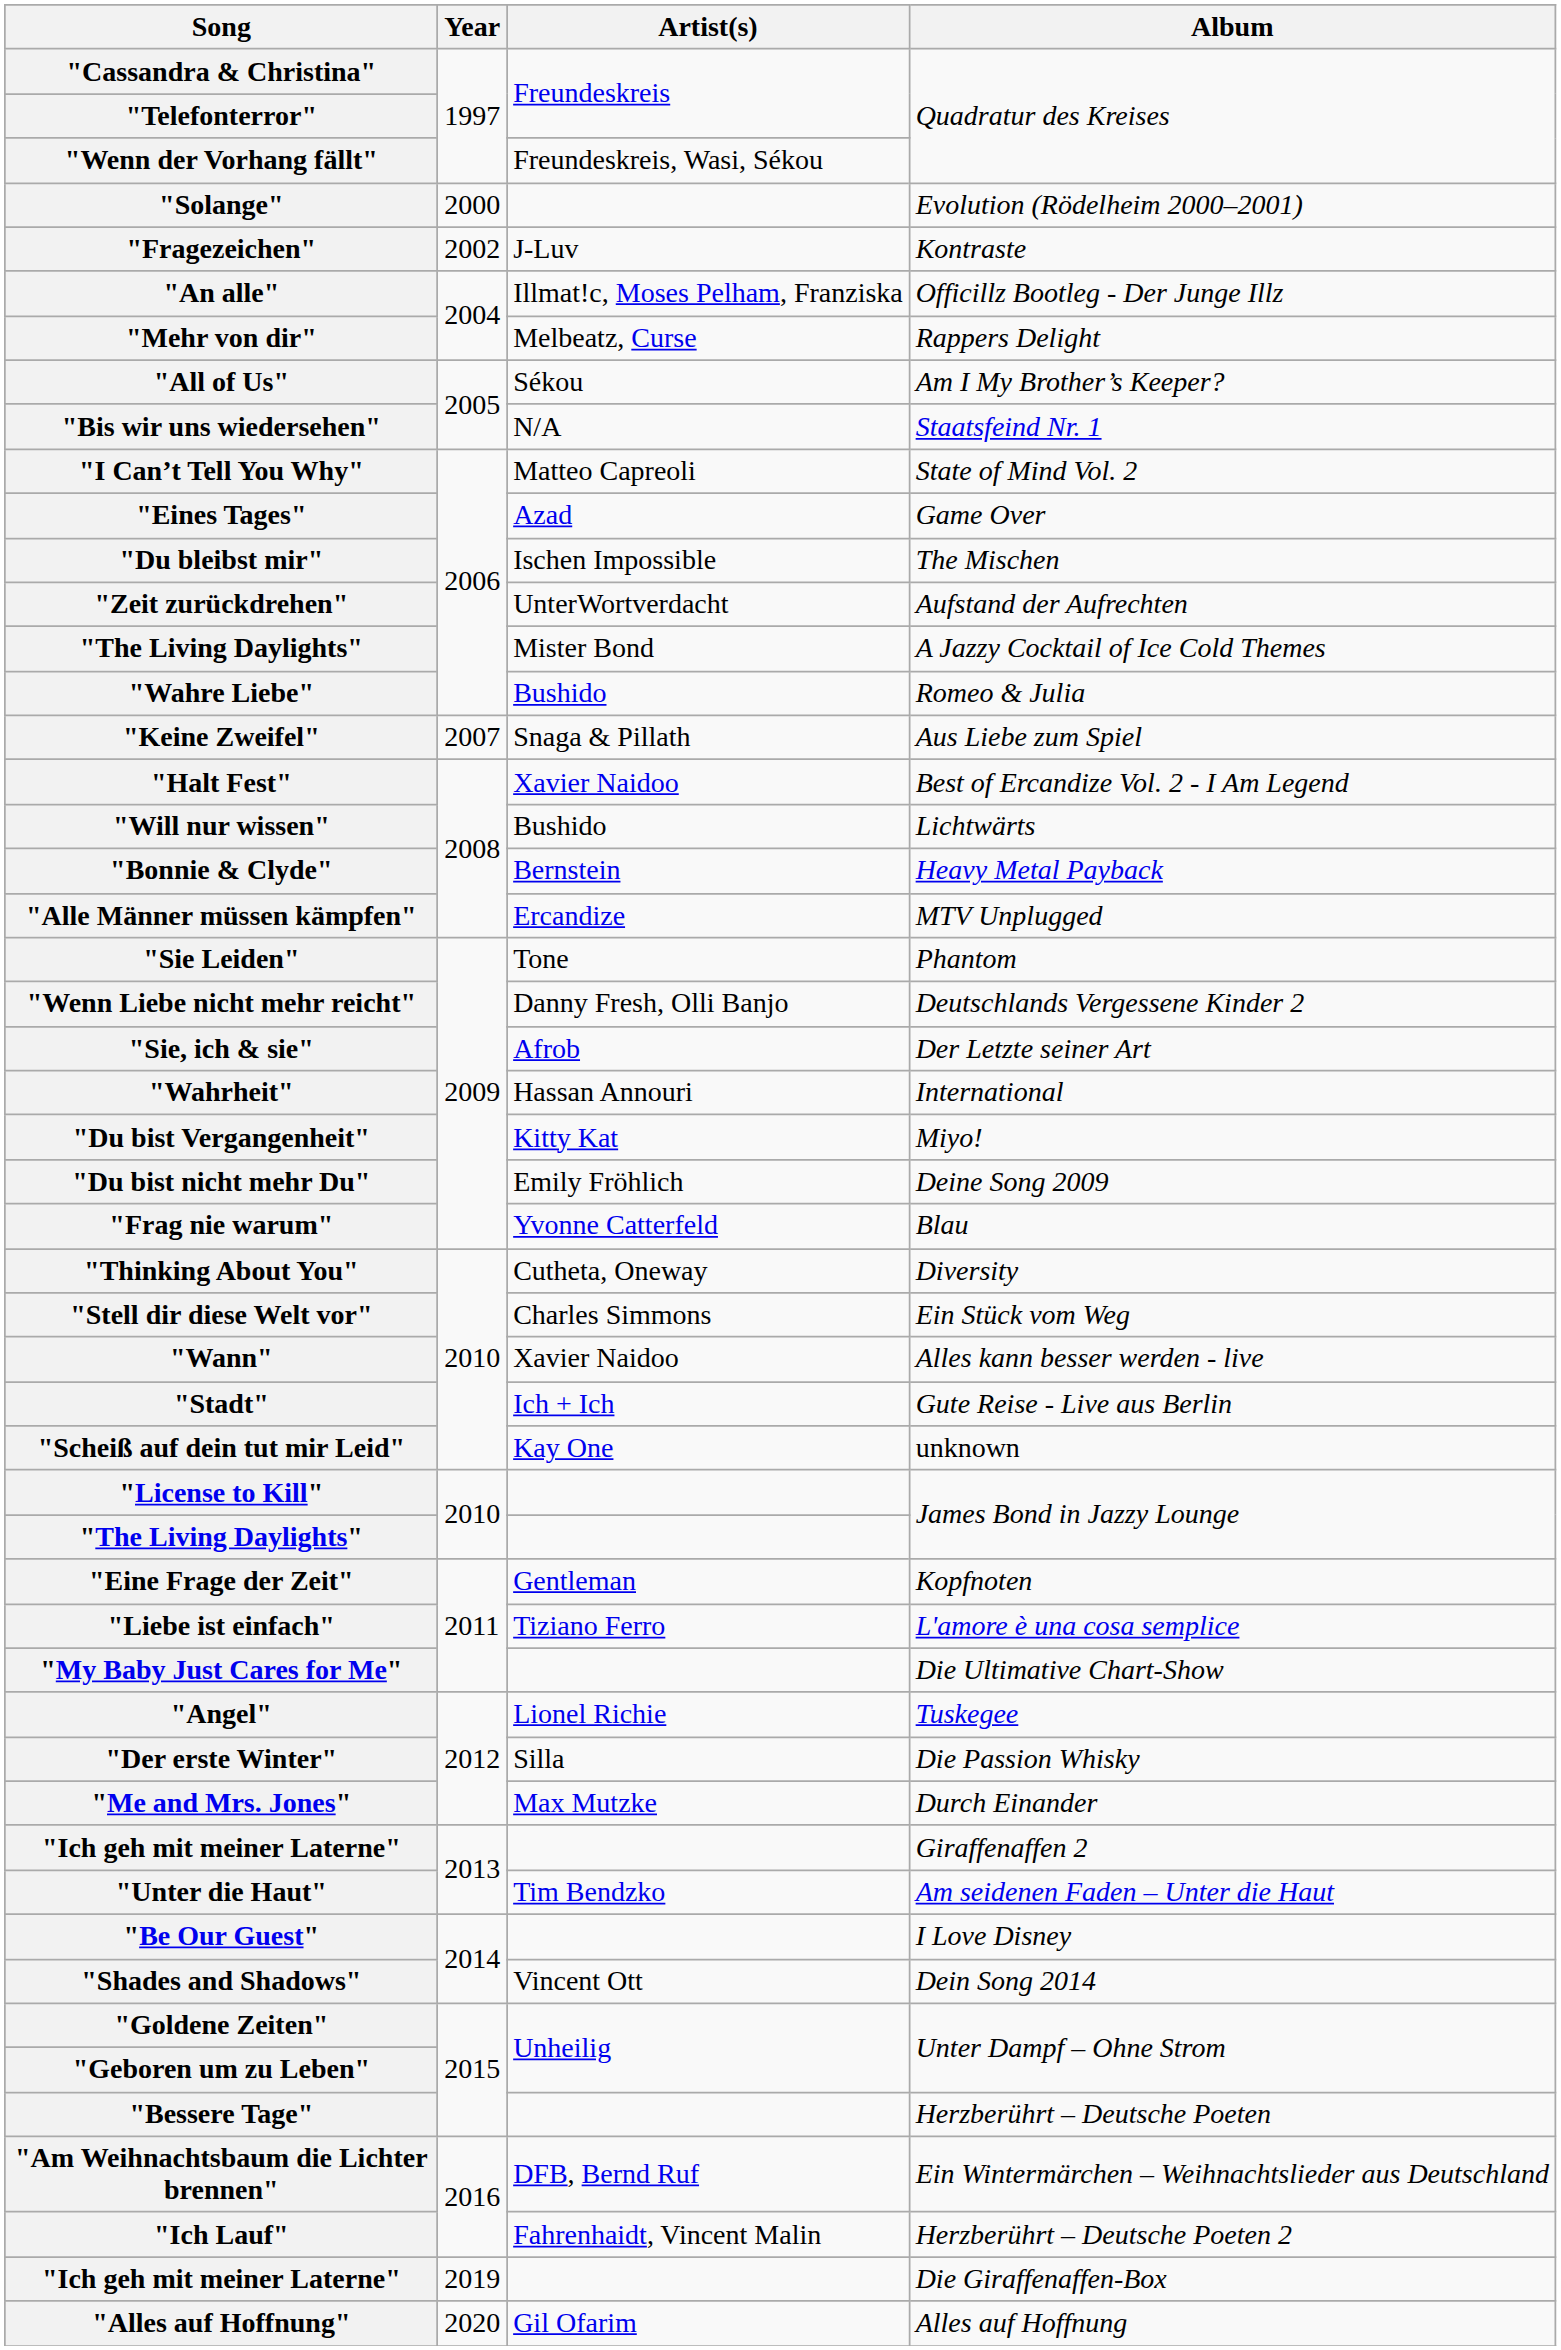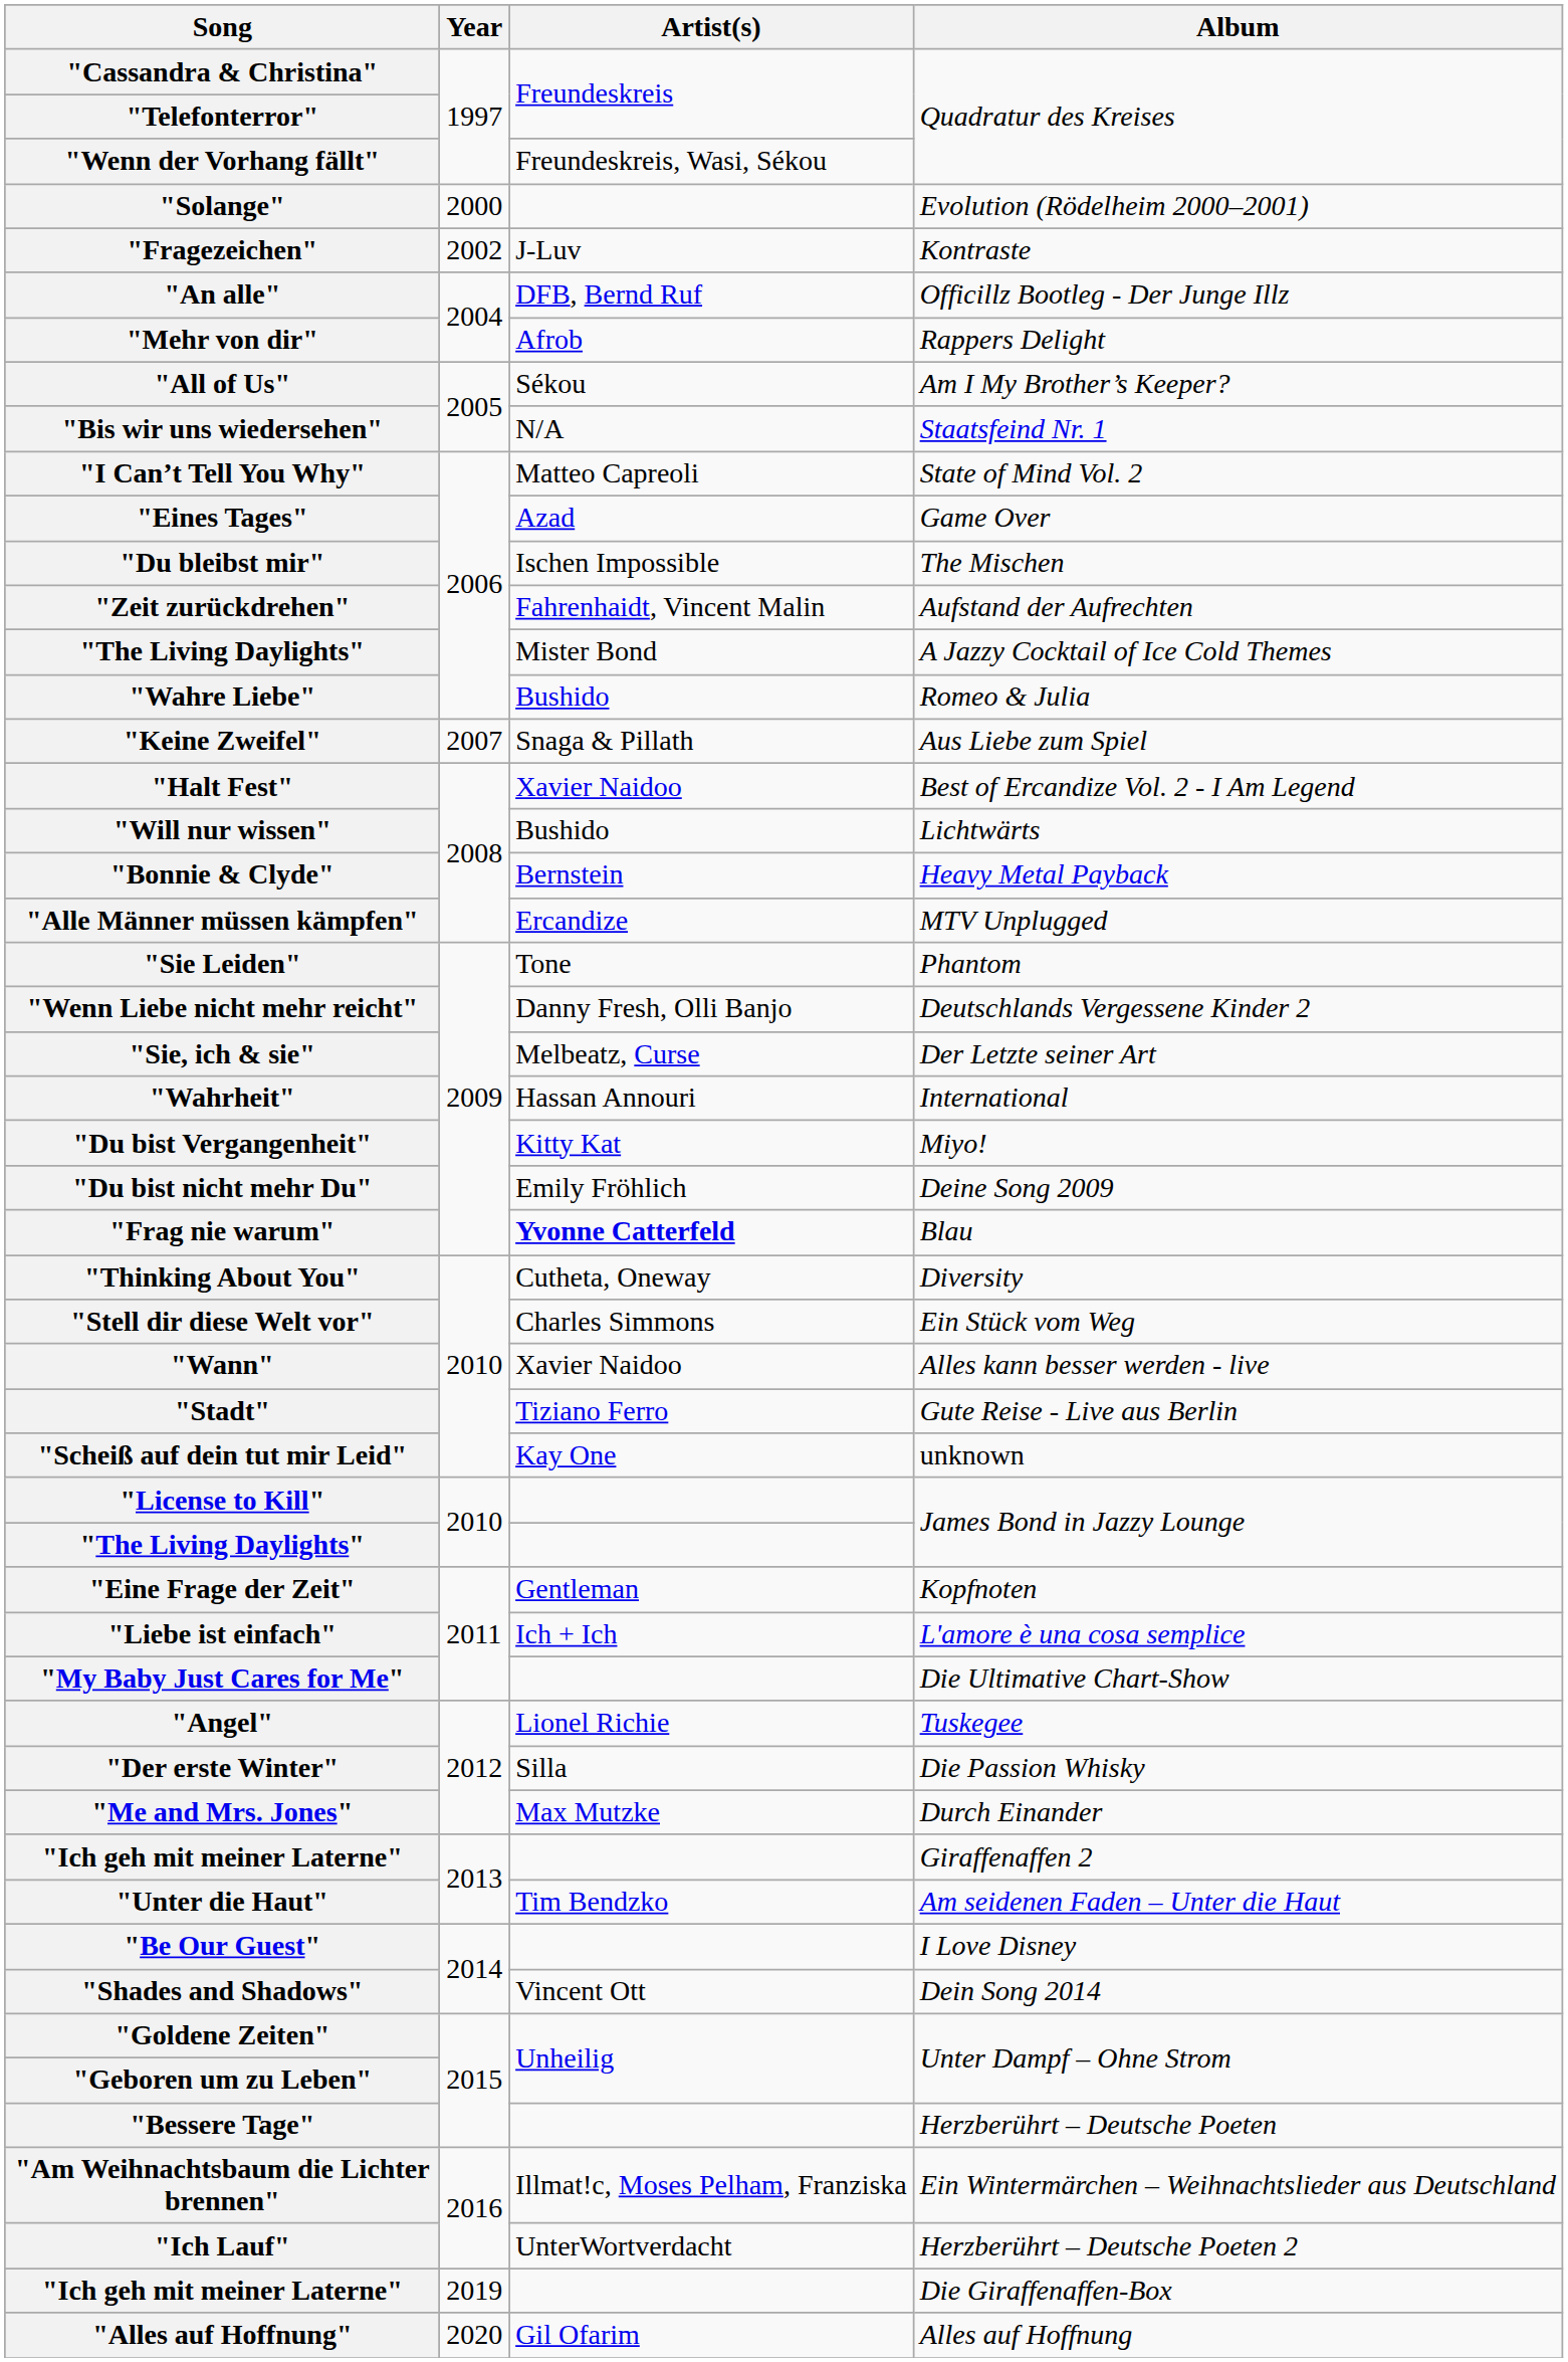"An alle" | Artist(s): Illmat!c, Moses Pelham, Franziska -> DFB, Bernd Ruf
"Mehr von dir" | Artist(s): Melbeatz, Curse -> Afrob
"Zeit zurückdrehen" | Artist(s): UnterWortverdacht -> Fahrenhaidt, Vincent Malin
"Sie, ich & sie" | Artist(s): Afrob -> Melbeatz, Curse
"Frag nie warum" | Artist(s): normal -> bold
"Stadt" | Artist(s): Ich + Ich -> Tiziano Ferro
"Liebe ist einfach" | Artist(s): Tiziano Ferro -> Ich + Ich
"Am Weihnachtsbaum die Lichter brennen" | Artist(s): DFB, Bernd Ruf -> Illmat!c, Moses Pelham, Franziska
"Ich Lauf" | Artist(s): Fahrenhaidt, Vincent Malin -> UnterWortverdacht
